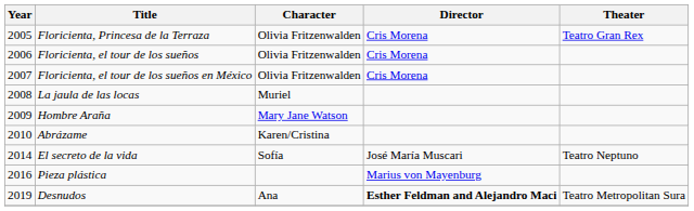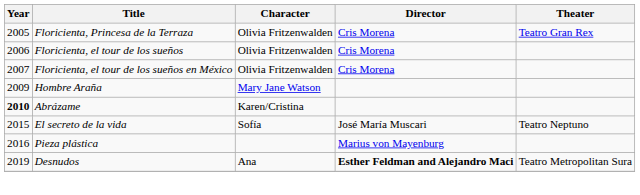- row: 2008 | La jaula de las locas | Muriel
Abrázame | Year: normal -> bold
El secreto de la vida | Year: 2014 -> 2015
